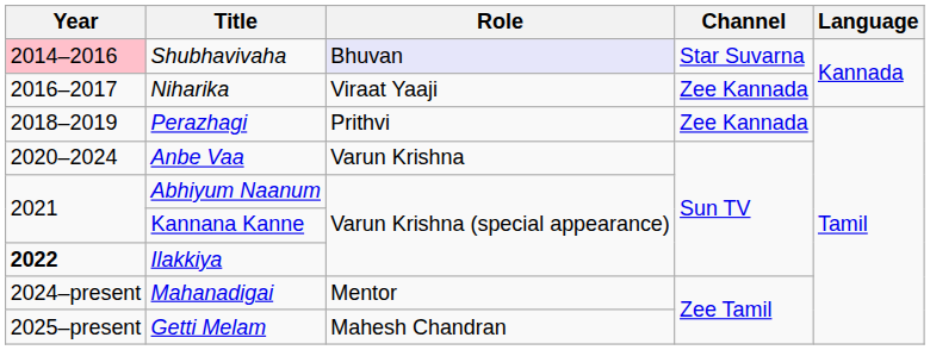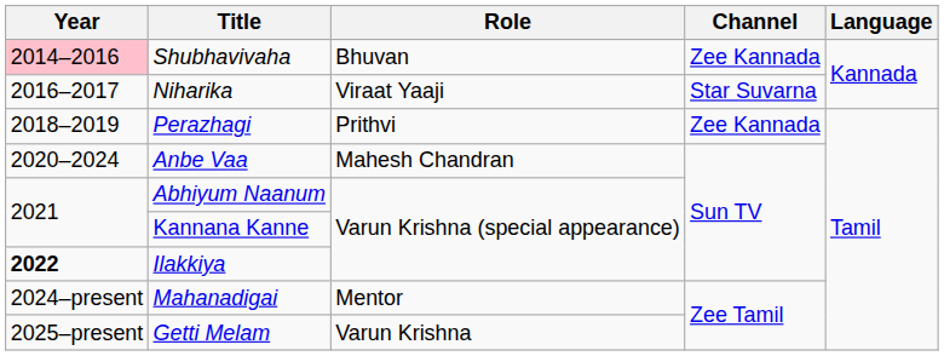Shubhavivaha | Role: lavender background -> no background
Shubhavivaha | Channel: Star Suvarna -> Zee Kannada
Niharika | Channel: Zee Kannada -> Star Suvarna
Anbe Vaa | Role: Varun Krishna -> Mahesh Chandran
Getti Melam | Role: Mahesh Chandran -> Varun Krishna
